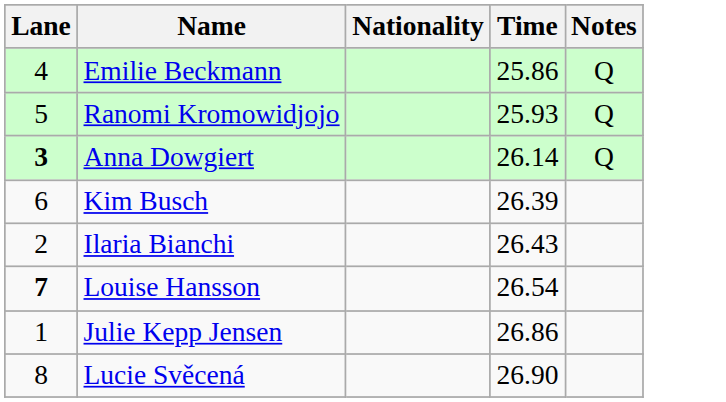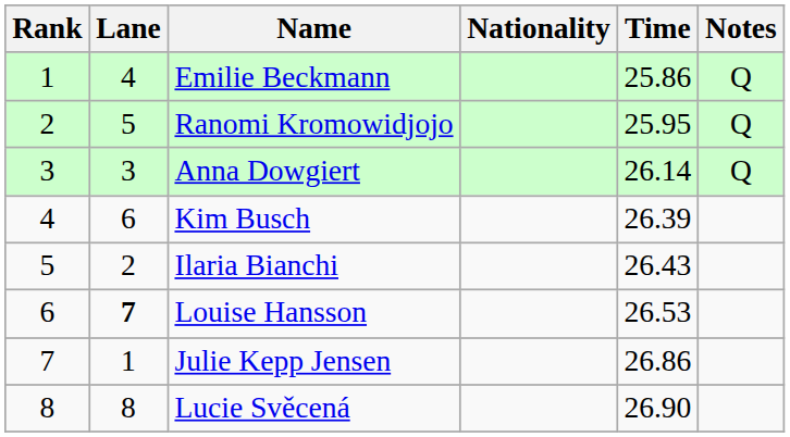+ column: Rank | 1 | 2 | 3 | 4 | 5 | 6 | 7 | 8
Ranomi Kromowidjojo | Time: 25.93 -> 25.95
Anna Dowgiert | Lane: bold -> normal
Louise Hansson | Time: 26.54 -> 26.53
